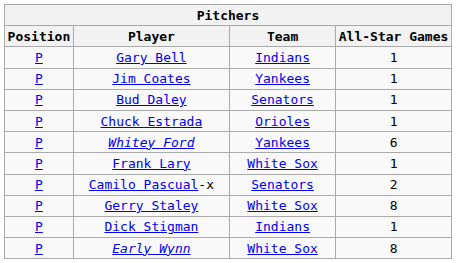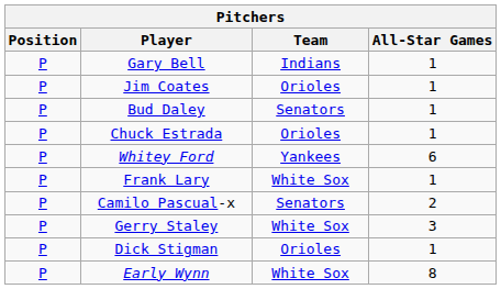Jim Coates | Team: Yankees -> Orioles
Gerry Staley | All-Star Games: 8 -> 3
Dick Stigman | Team: Indians -> Orioles
